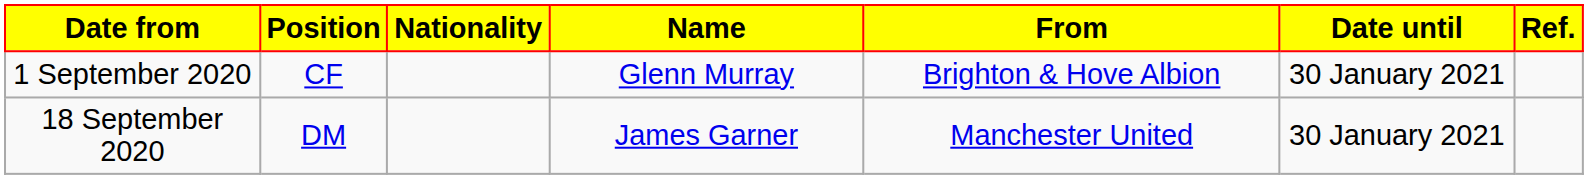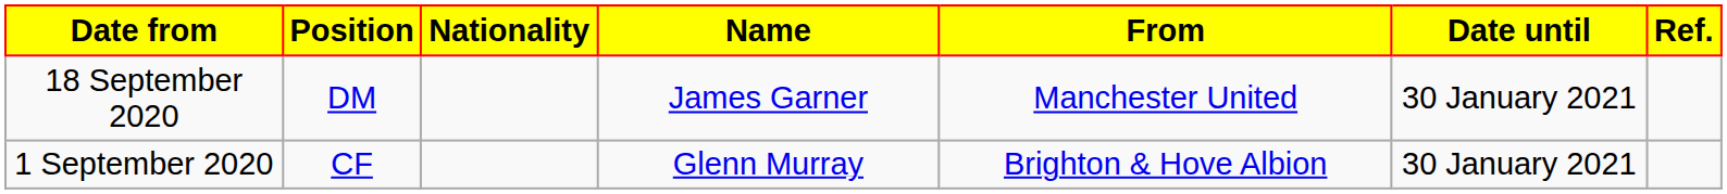rows swapped: 1 September 2020 <-> 18 September 2020
